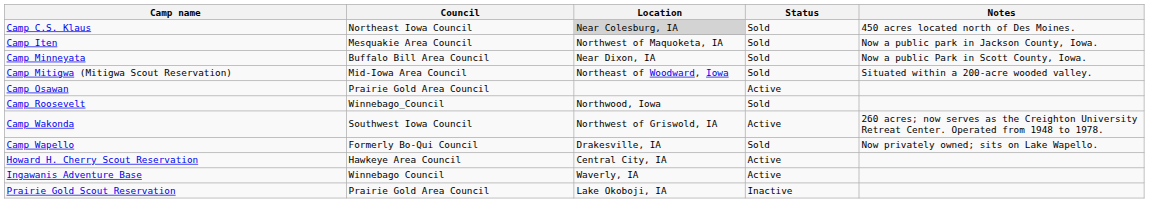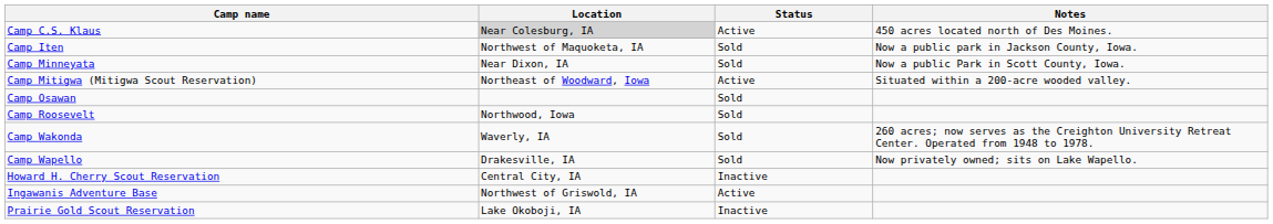- column: Council | Northeast Iowa Council | Mesquakie Area Council | Buffalo Bill Area Council | Mid-Iowa Area Council | Prairie Gold Area Council | Winnebago_Council | Southwest Iowa Council | Formerly Bo-Qui Council | Hawkeye Area Council | Winnebago Council | Prairie Gold Area Council
Camp C.S. Klaus | Status: Sold -> Active
Camp Mitigwa (Mitigwa Scout Reservation) | Status: Sold -> Active
Camp Osawan | Status: Active -> Sold
Camp Wakonda | Location: Northwest of Griswold, IA -> Waverly, IA
Camp Wakonda | Status: Active -> Sold
Howard H. Cherry Scout Reservation | Status: Active -> Inactive
Ingawanis Adventure Base | Location: Waverly, IA -> Northwest of Griswold, IA
